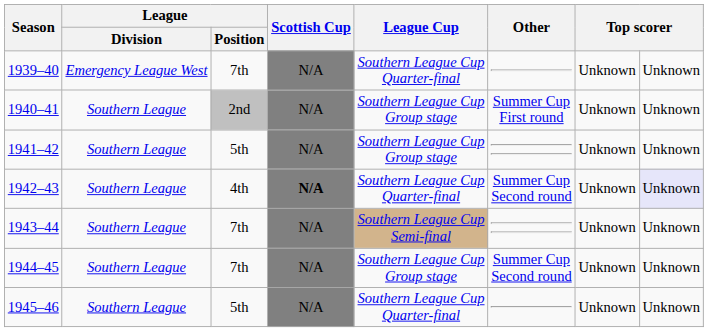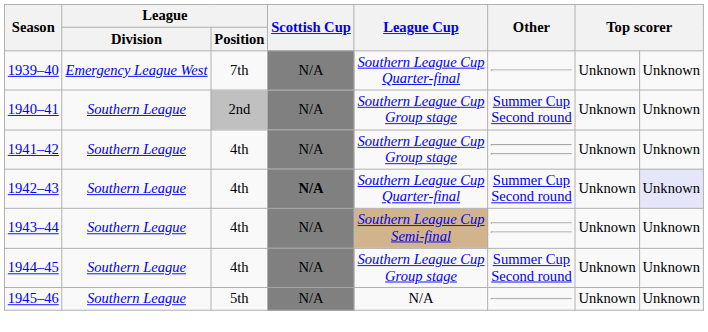1940–41 | Other: Summer Cup First round -> Summer Cup Second round
1941–42 | League / Position: 5th -> 4th
1943–44 | League / Position: 7th -> 4th
1944–45 | League / Position: 7th -> 4th
1945–46 | League Cup: Southern League Cup Quarter-final -> N/A
